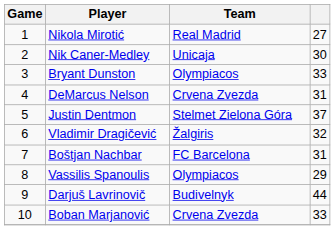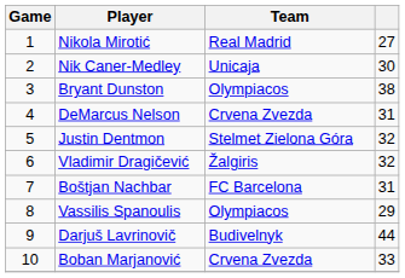Bryant Dunston | column 4: 33 -> 38
Justin Dentmon | column 4: 37 -> 32
